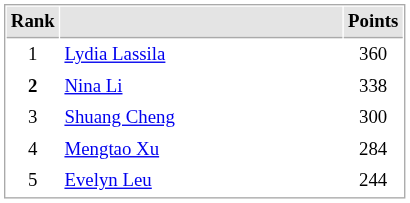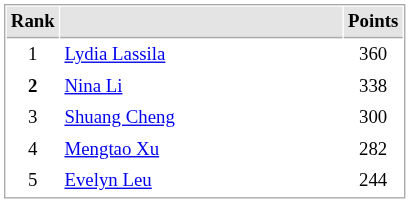Mengtao Xu | Points: 284 -> 282
